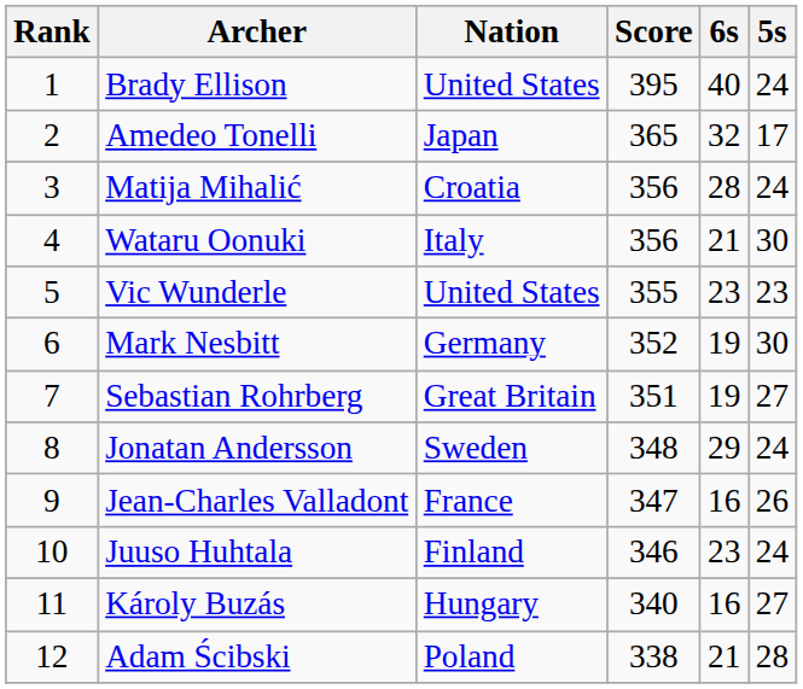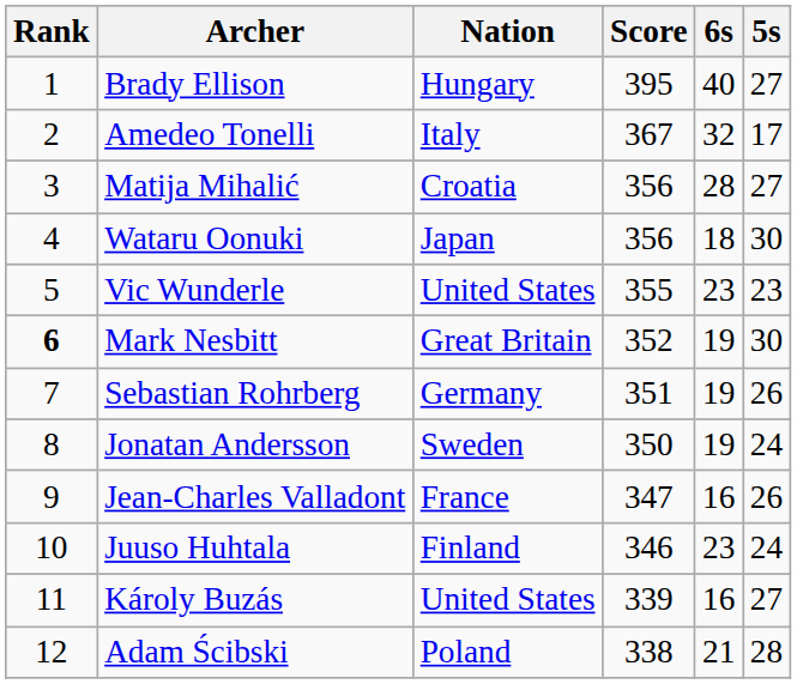Brady Ellison | Nation: United States -> Hungary
Brady Ellison | 5s: 24 -> 27
Amedeo Tonelli | Nation: Japan -> Italy
Amedeo Tonelli | Score: 365 -> 367
Matija Mihalić | 5s: 24 -> 27
Wataru Oonuki | Nation: Italy -> Japan
Wataru Oonuki | 6s: 21 -> 18
Mark Nesbitt | Rank: normal -> bold
Mark Nesbitt | Nation: Germany -> Great Britain
Sebastian Rohrberg | Nation: Great Britain -> Germany
Sebastian Rohrberg | 5s: 27 -> 26
Jonatan Andersson | Score: 348 -> 350
Jonatan Andersson | 6s: 29 -> 19
Károly Buzás | Nation: Hungary -> United States
Károly Buzás | Score: 340 -> 339
